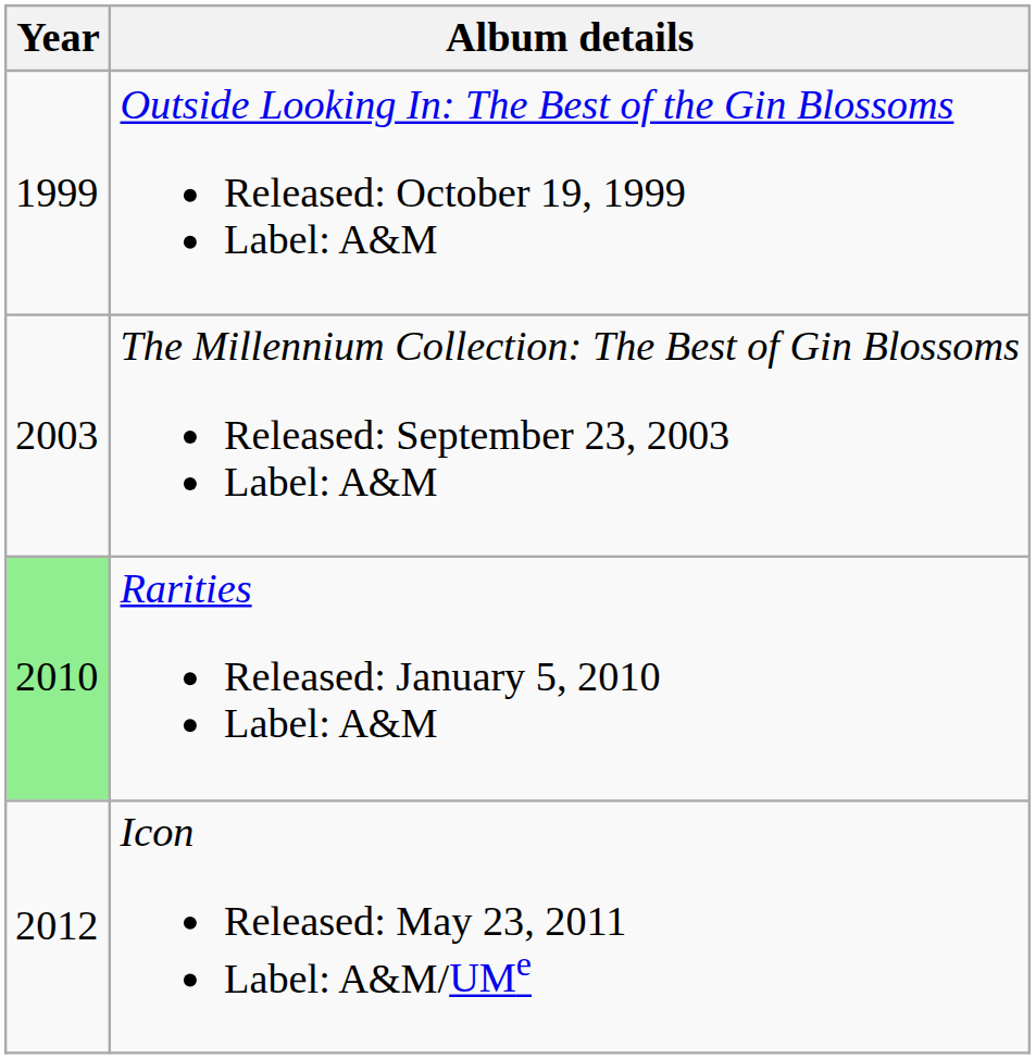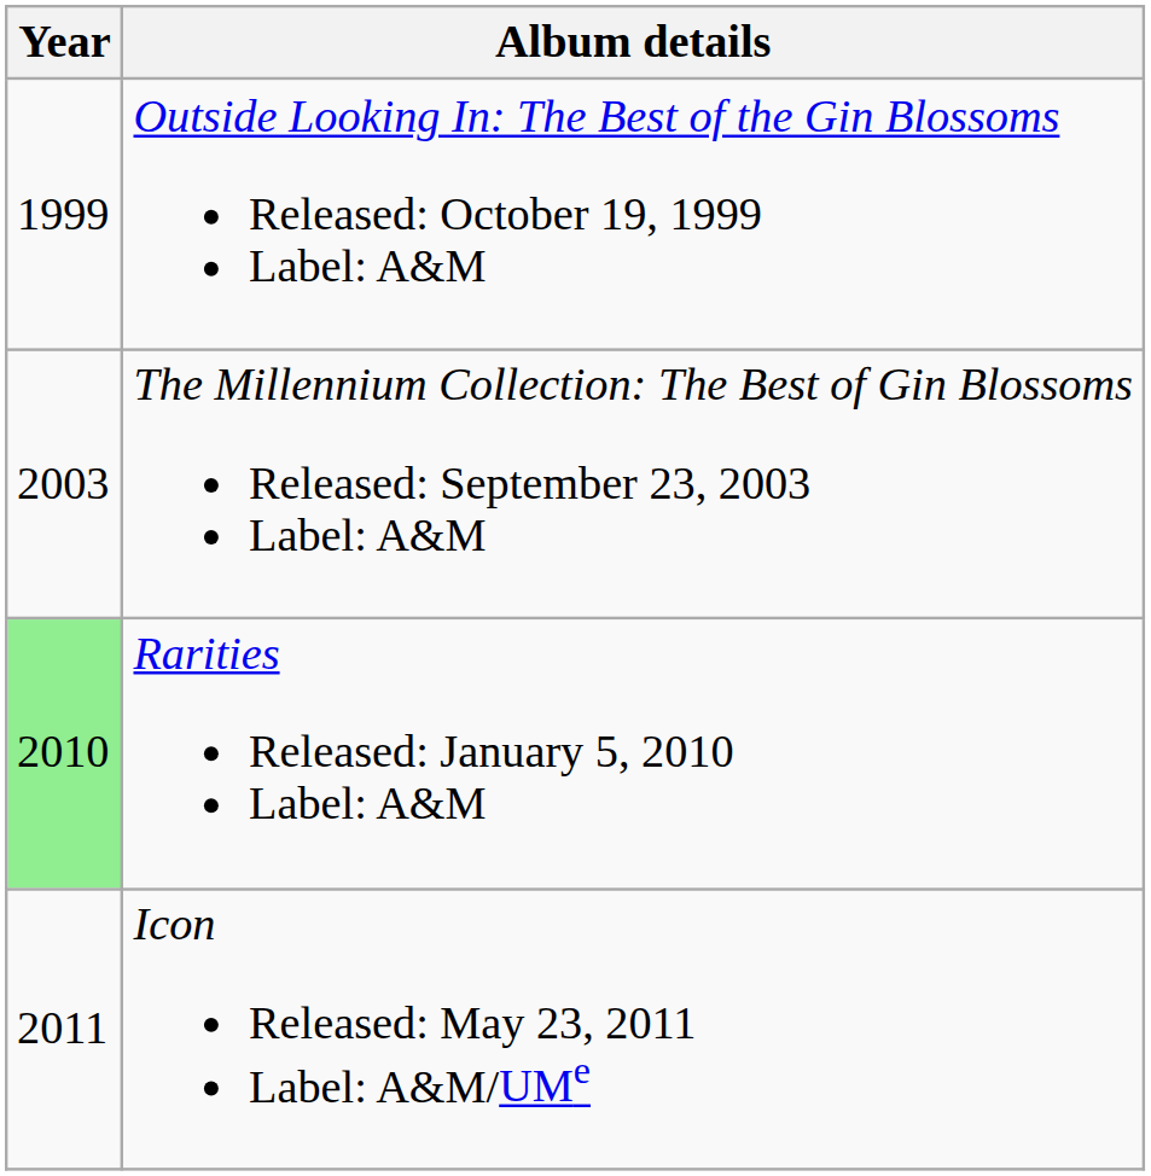Icon Released: May 23, 2011 Label: A&M/UMe | Year: 2012 -> 2011
